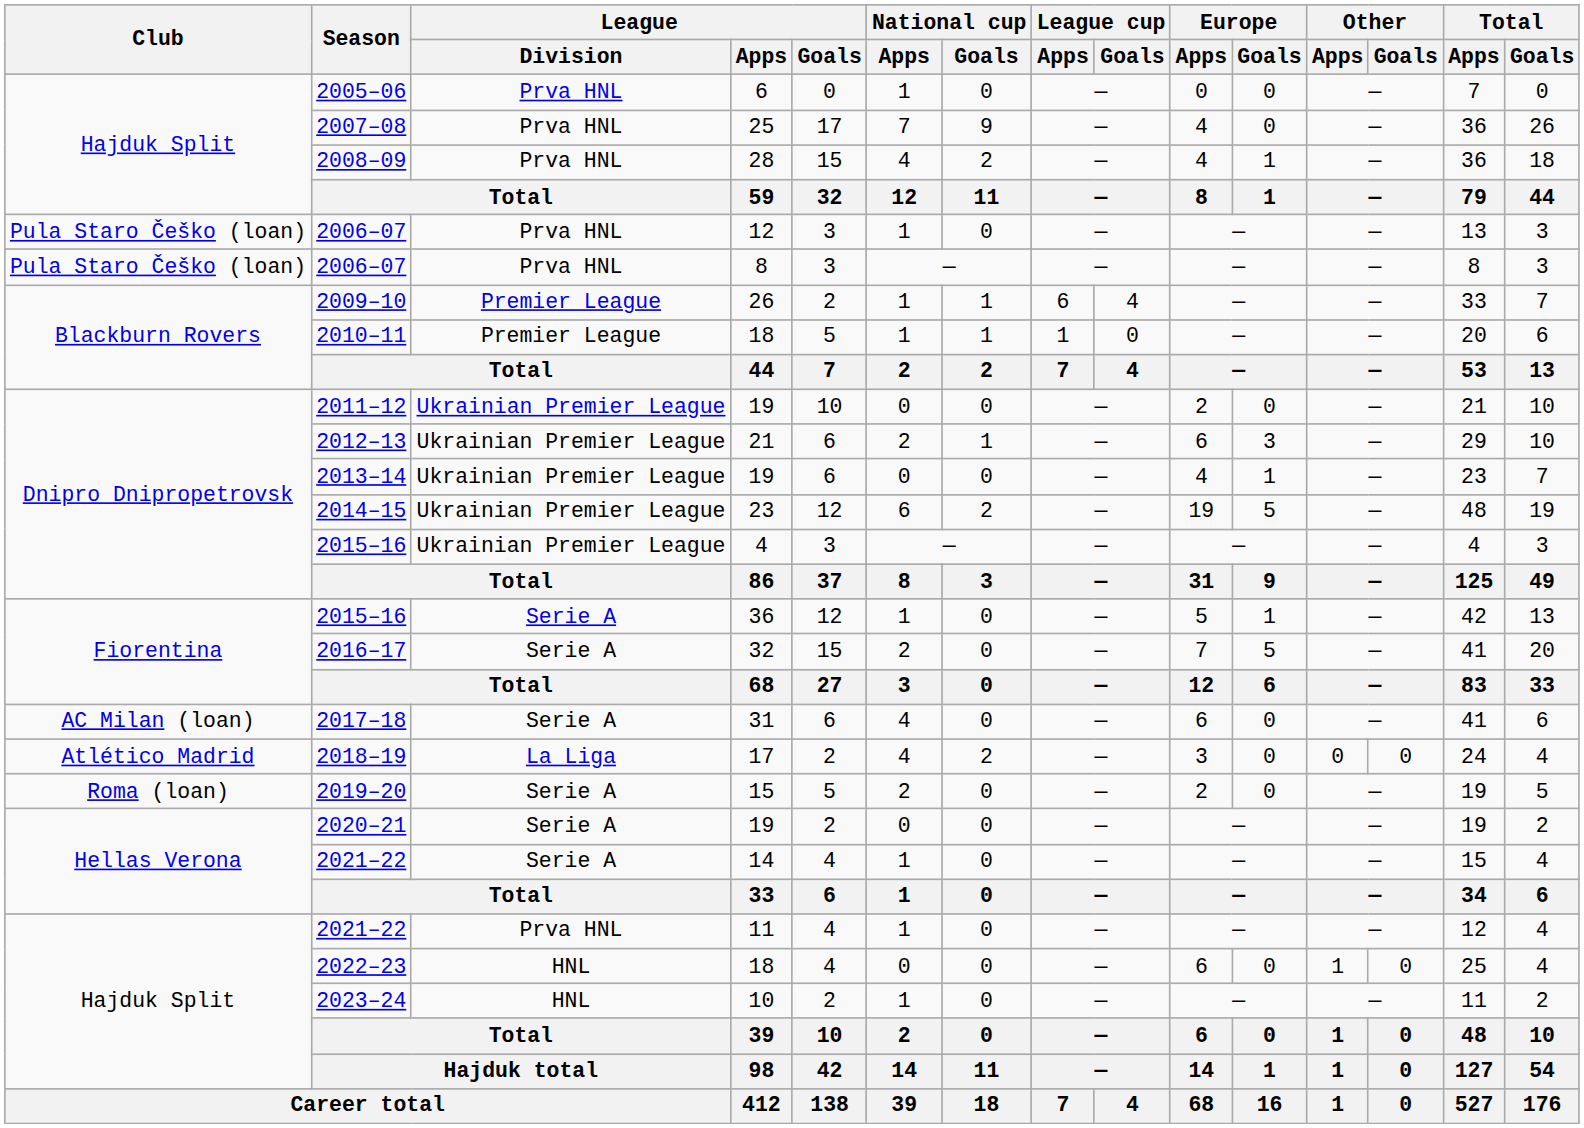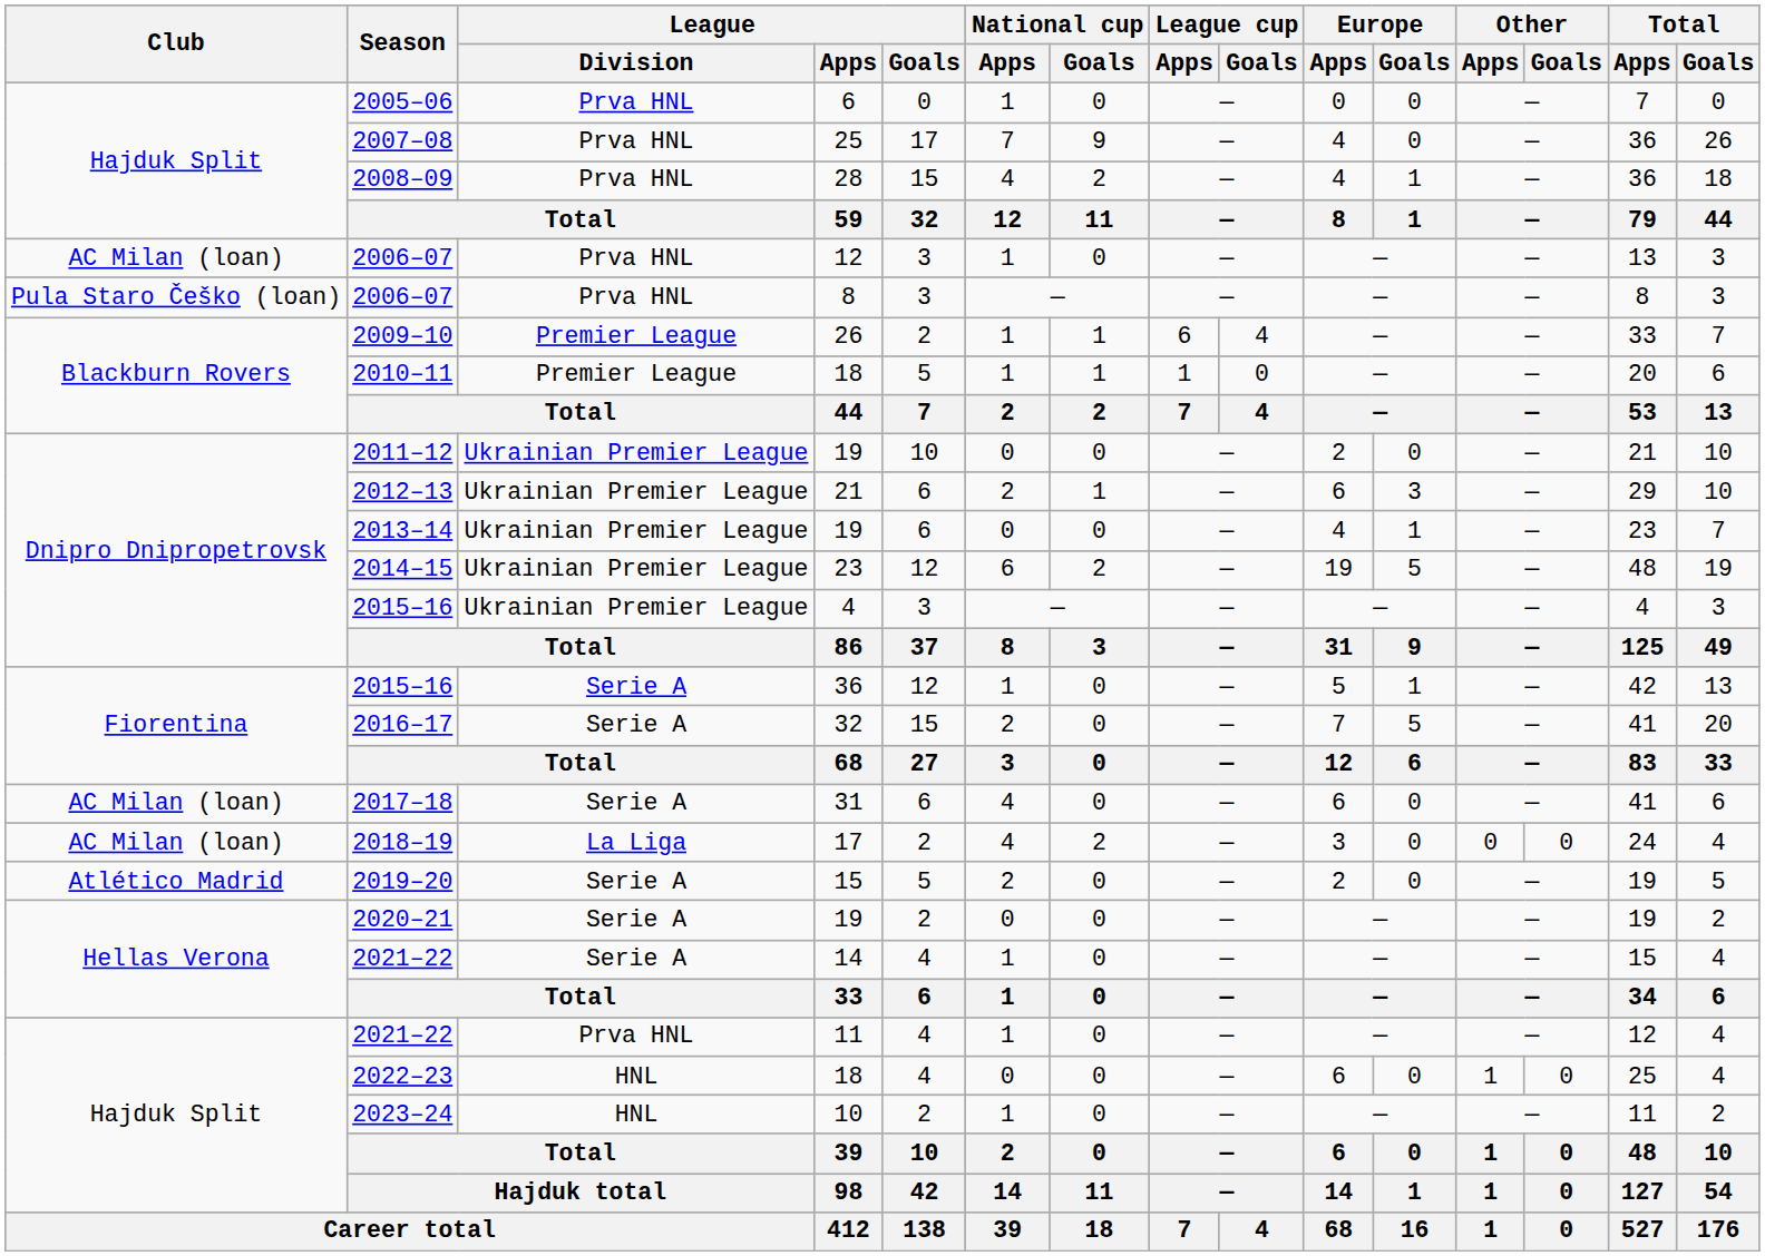2006–07 / 12 | Club: Pula Staro Češko (loan) -> AC Milan (loan)
2018–19 | Club: Atlético Madrid -> AC Milan (loan)
2019–20 | Club: Roma (loan) -> Atlético Madrid
